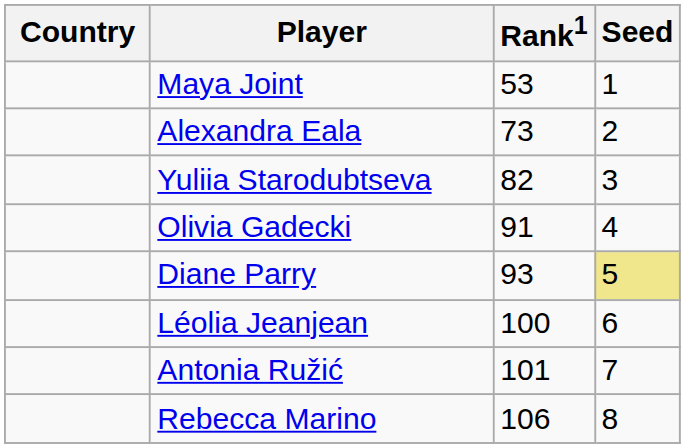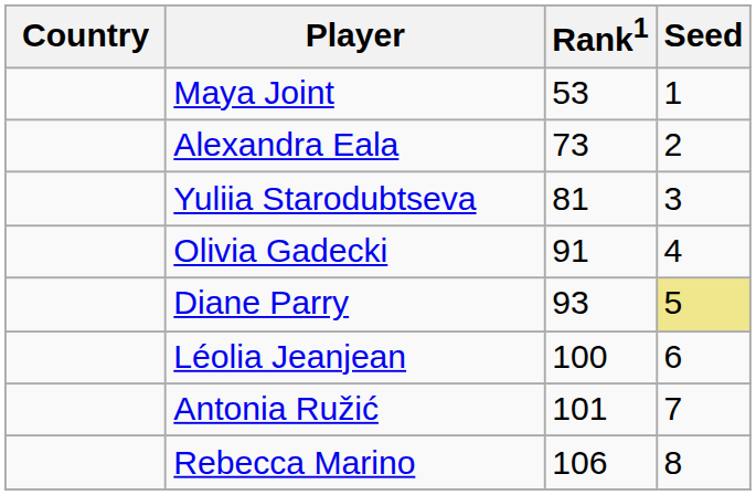Yuliia Starodubtseva | Rank1: 82 -> 81
